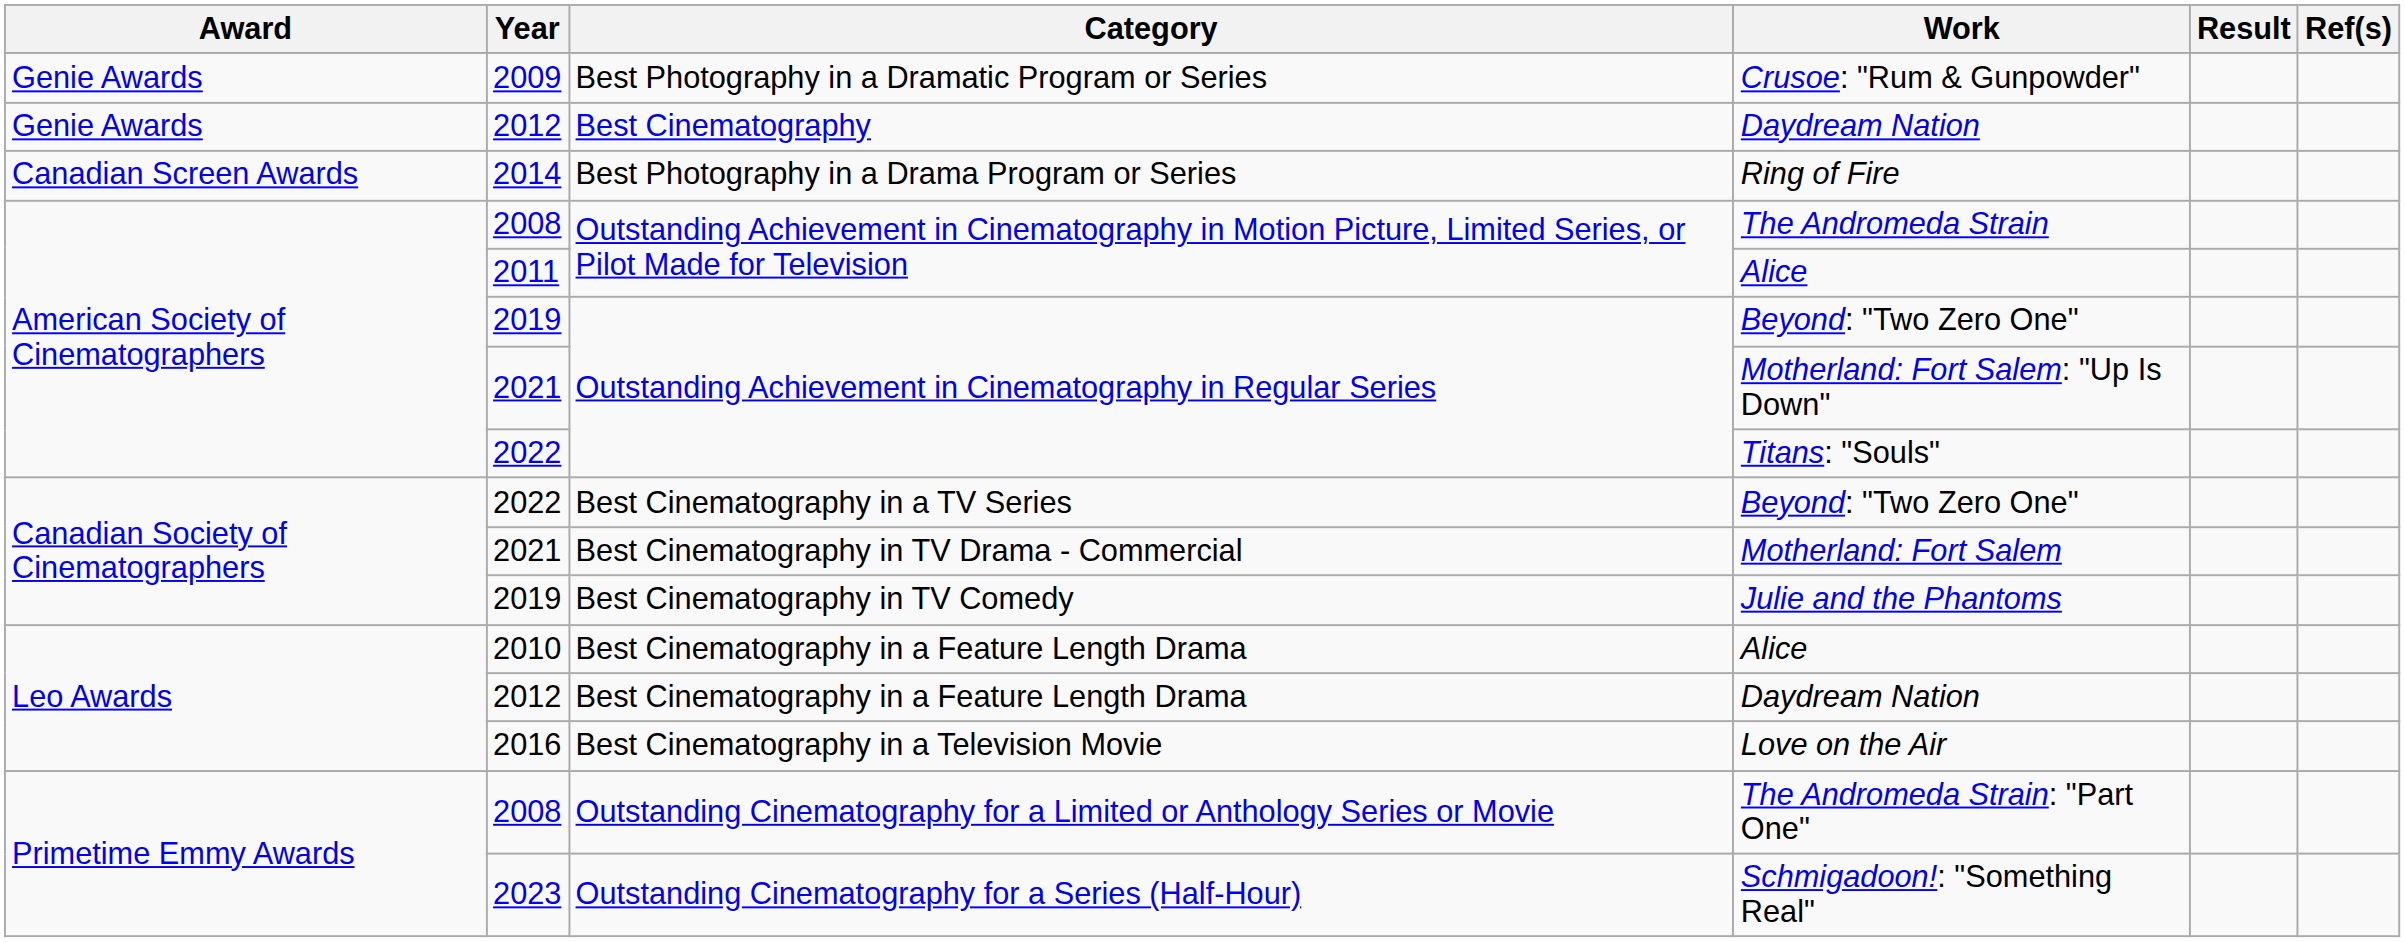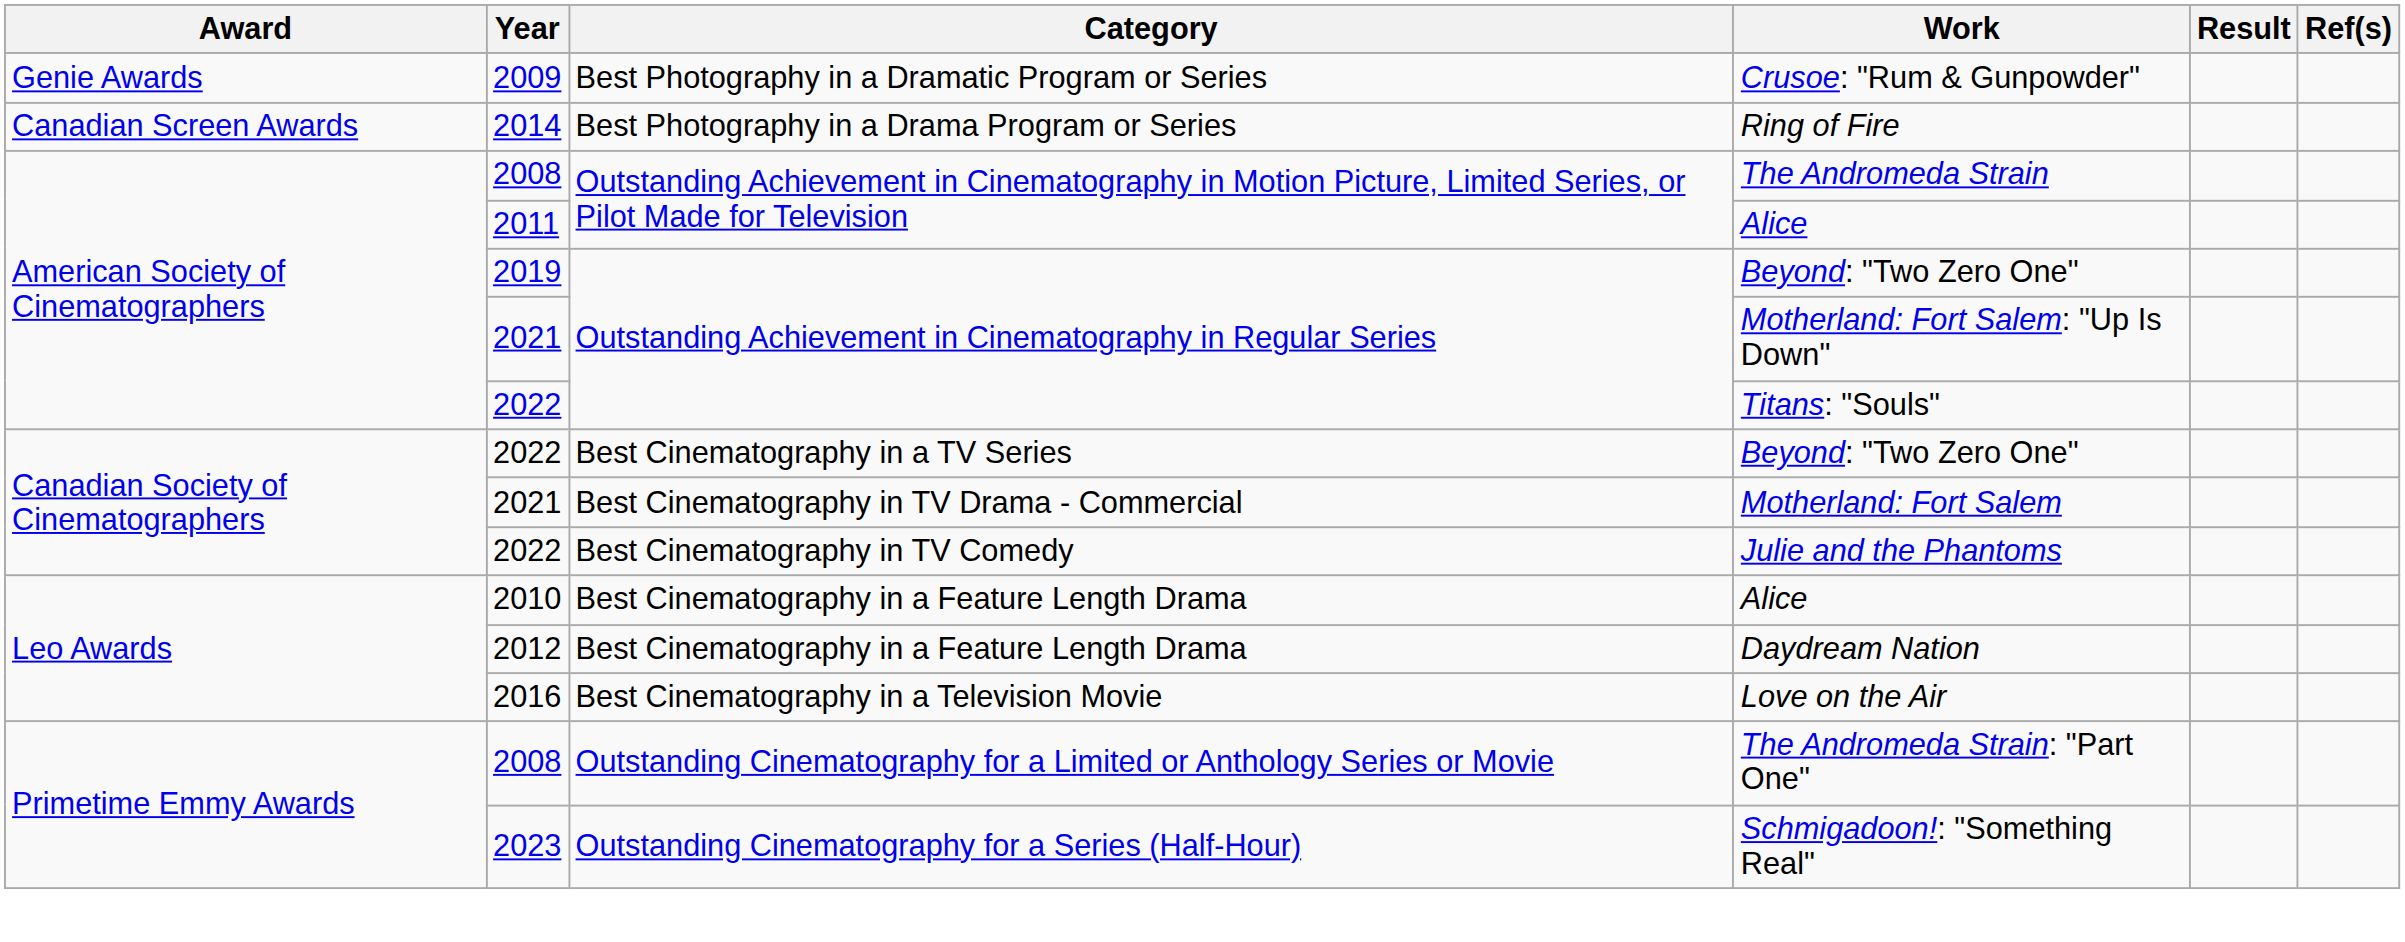- row: Genie Awards | 2012 | Best Cinematography | Daydream Nation
Julie and the Phantoms | Year: 2019 -> 2022
